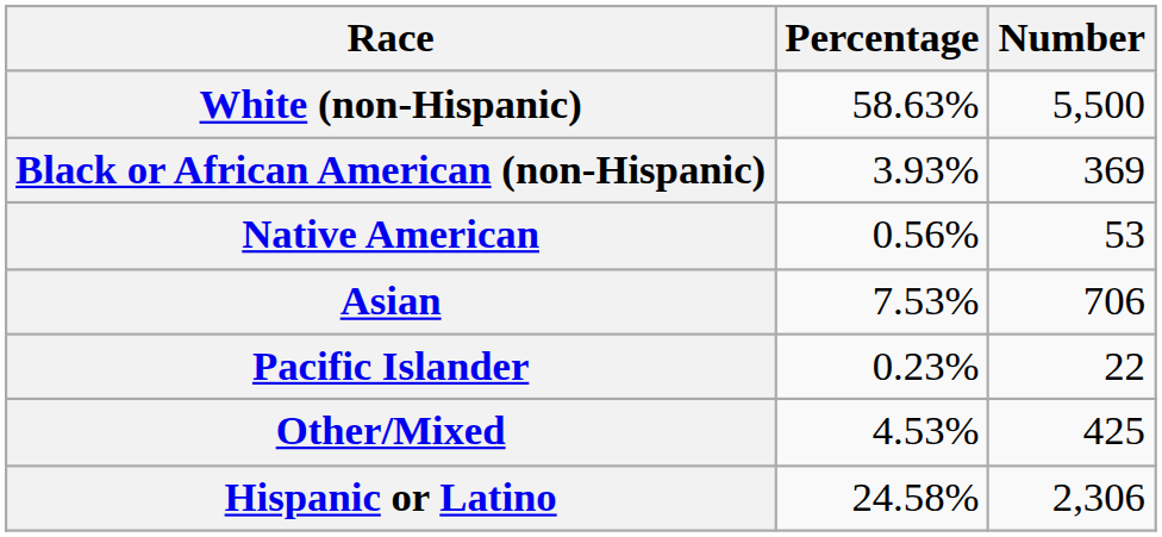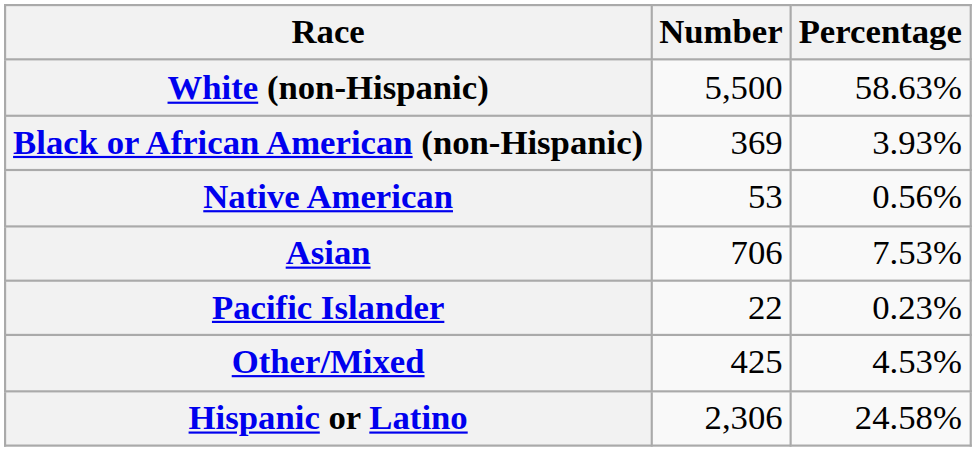columns swapped: Number <-> Percentage
